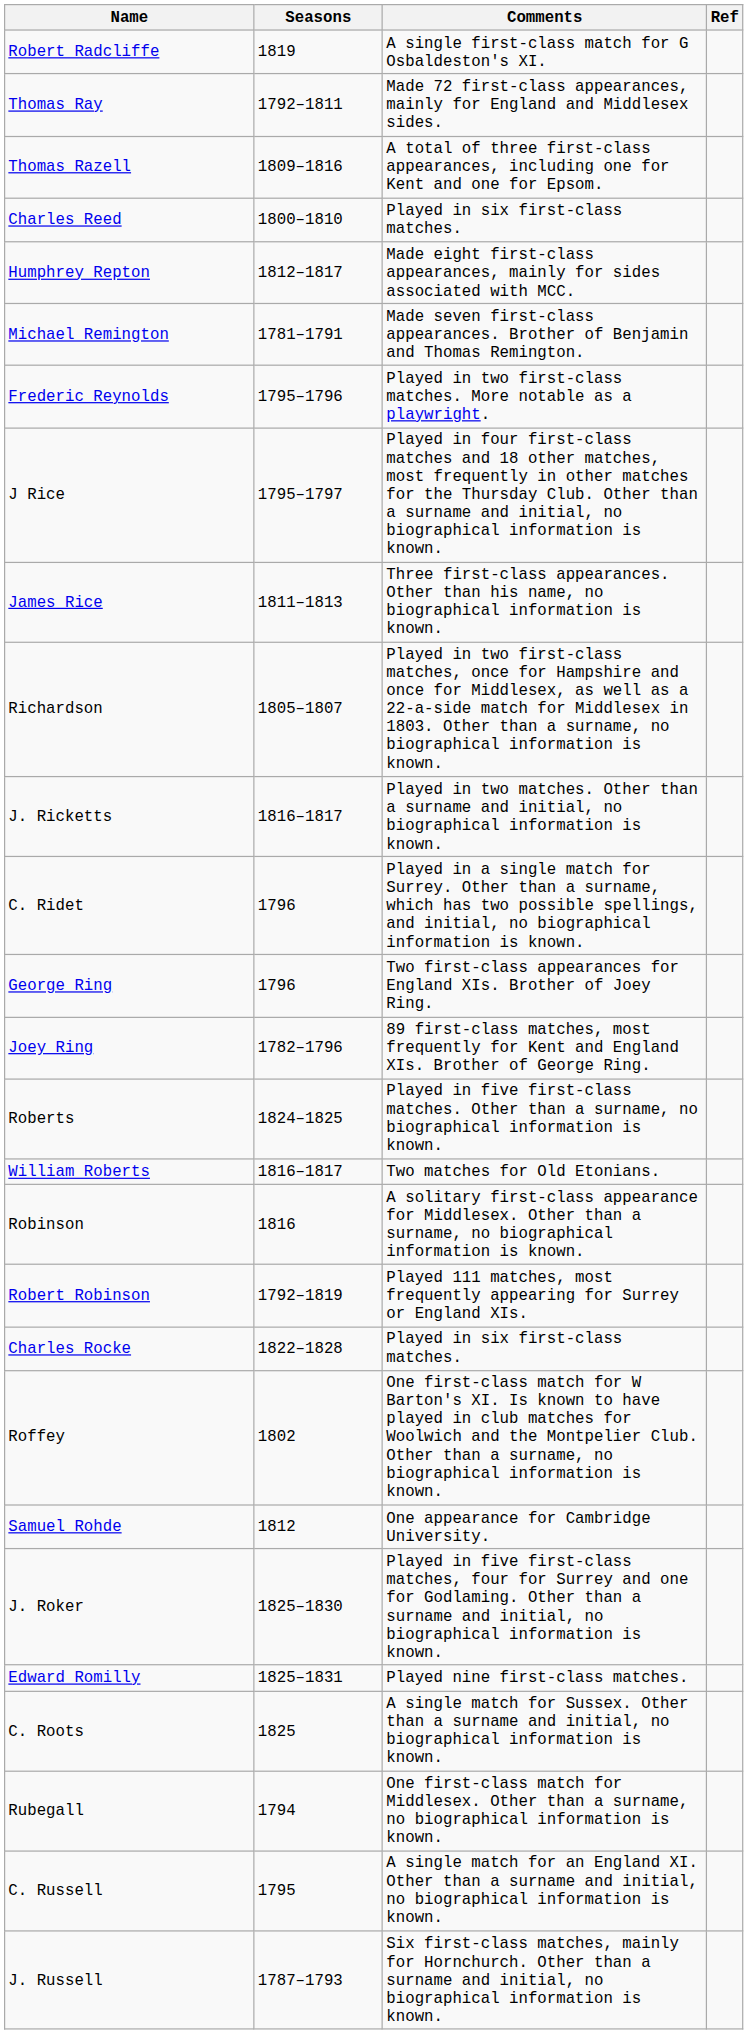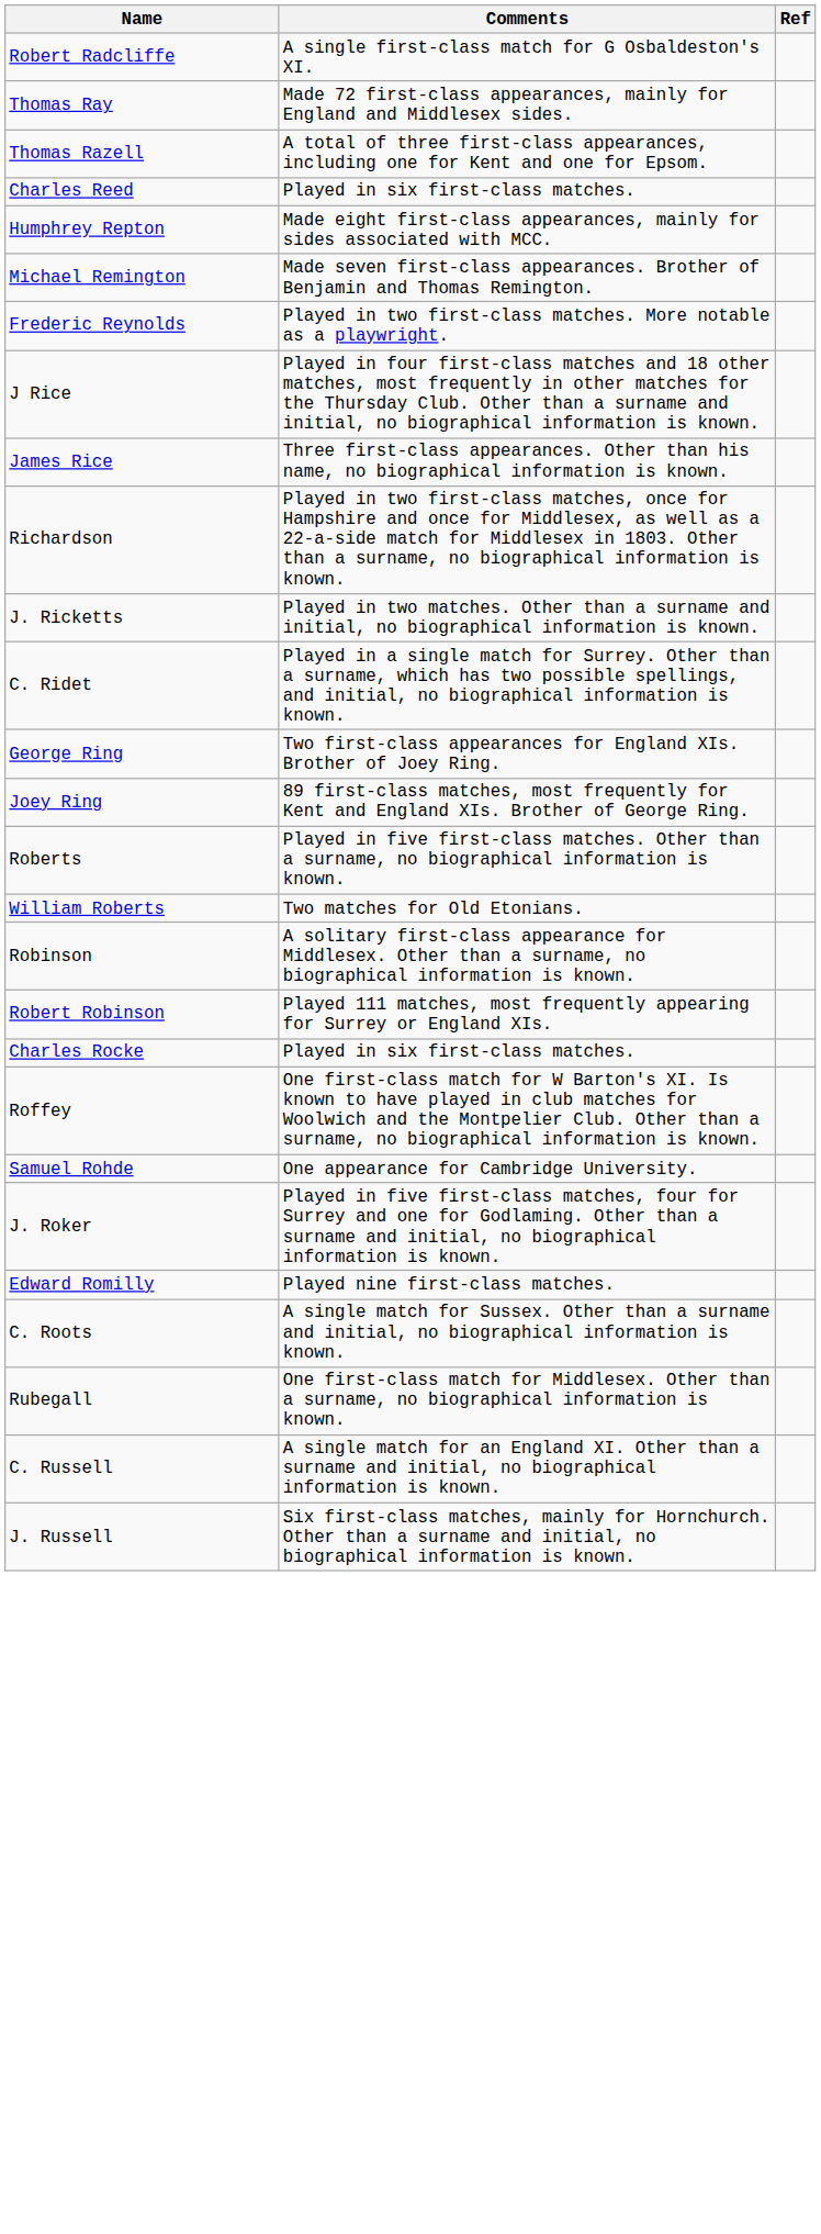- column: Seasons | 1819 | 1792–1811 | 1809–1816 | 1800–1810 | 1812–1817 | 1781–1791 | 1795–1796 | 1795–1797 | 1811–1813 | 1805–1807 | 1816–1817 | 1796 | 1796 | 1782–1796 | 1824–1825 | 1816–1817 | 1816 | 1792–1819 | 1822–1828 | 1802 | 1812 | 1825–1830 | 1825–1831 | 1825 | 1794 | 1795 | 1787–1793
